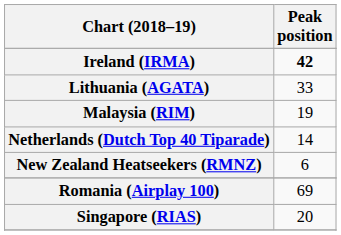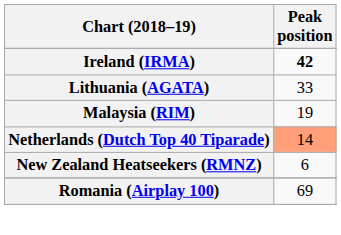Netherlands (Dutch Top 40 Tiparade) | Peak position: no background -> lightsalmon background
- row: Singapore (RIAS) | 20
